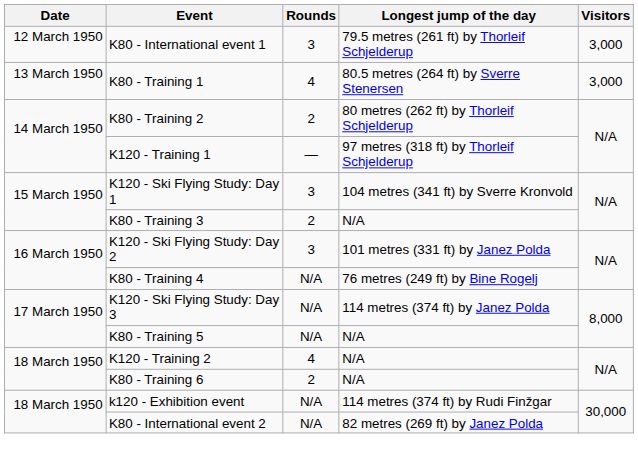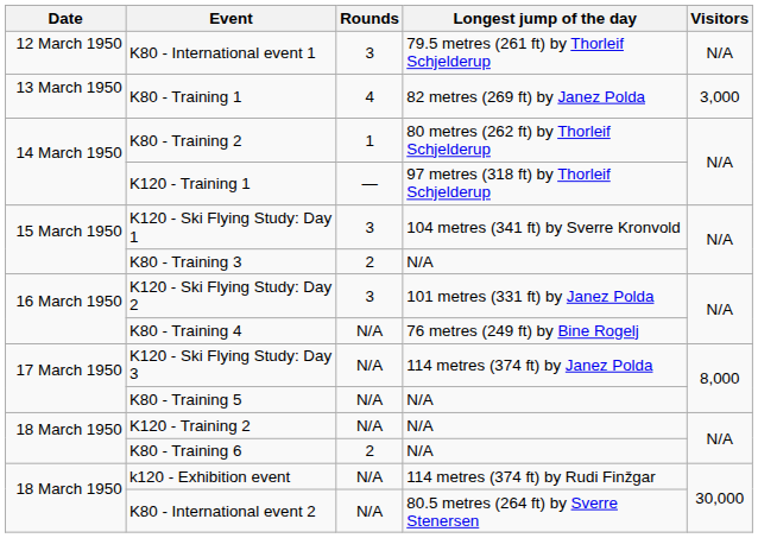K80 - International event 1 | Visitors: 3,000 -> N/A
K80 - Training 1 | Longest jump of the day: 80.5 metres (264 ft) by Sverre Stenersen -> 82 metres (269 ft) by Janez Polda
K80 - Training 2 | Rounds: 2 -> 1
K120 - Training 2 | Rounds: 4 -> N/A
K80 - International event 2 | Longest jump of the day: 82 metres (269 ft) by Janez Polda -> 80.5 metres (264 ft) by Sverre Stenersen
